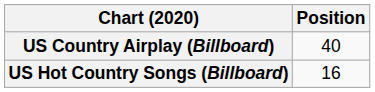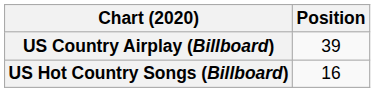US Country Airplay (Billboard) | Position: 40 -> 39
